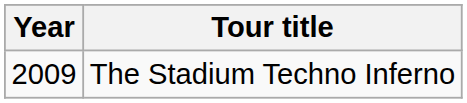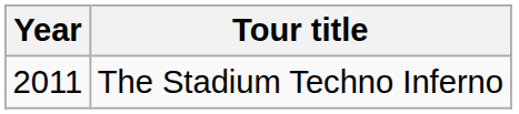The Stadium Techno Inferno | Year: 2009 -> 2011
